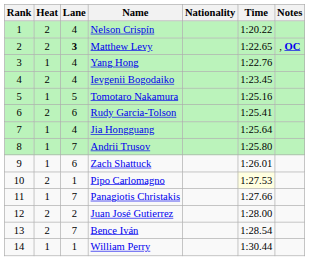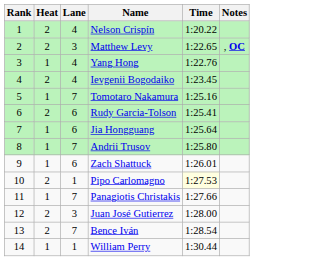- column: Nationality
Matthew Levy | Lane: bold -> normal
Tomotaro Nakamura | Lane: 5 -> 7
Jia Hongguang | Lane: 4 -> 6
Juan José Gutierrez | Lane: 2 -> 3
